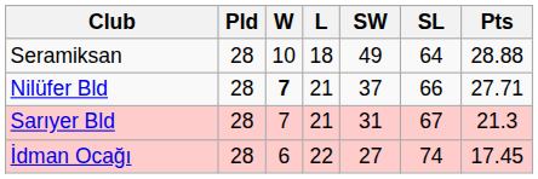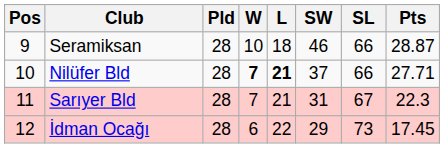+ column: Pos | 9 | 10 | 11 | 12
Seramiksan | SW: 49 -> 46
Seramiksan | SL: 64 -> 66
Seramiksan | Pts: 28.88 -> 28.87
Nilüfer Bld | L: normal -> bold
Sarıyer Bld | Pts: 21.3 -> 22.3
İdman Ocağı | SW: 27 -> 29
İdman Ocağı | SL: 74 -> 73
